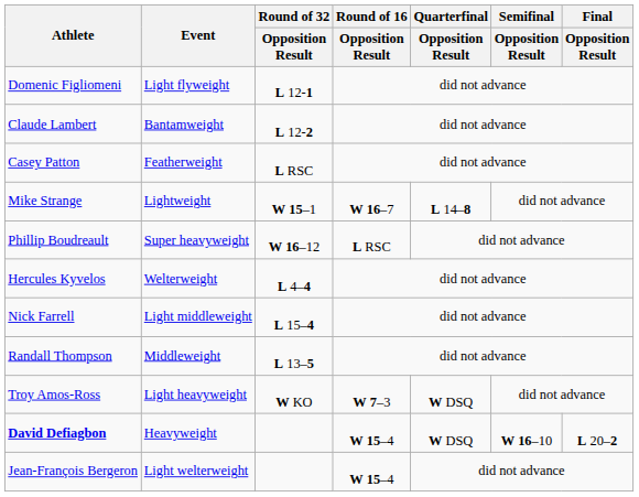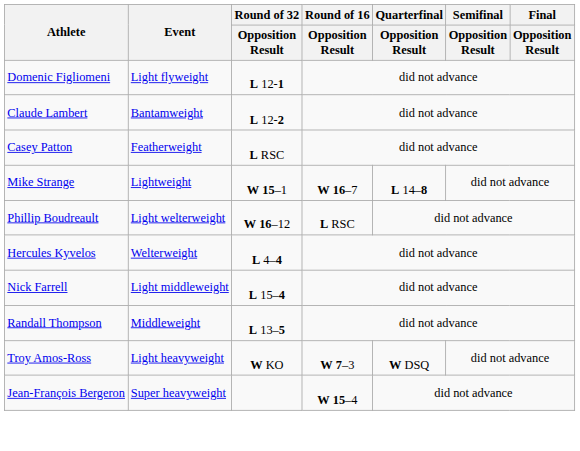Phillip Boudreault | Event: Super heavyweight -> Light welterweight
- row: David Defiagbon | Heavyweight | W 15–4 | W DSQ | W 16–10 | L 20–2
Jean-François Bergeron | Event: Light welterweight -> Super heavyweight
